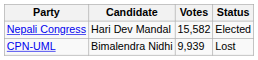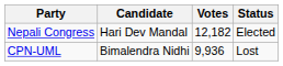Nepali Congress | Votes: 15,582 -> 12,182
CPN-UML | Votes: 9,939 -> 9,936
